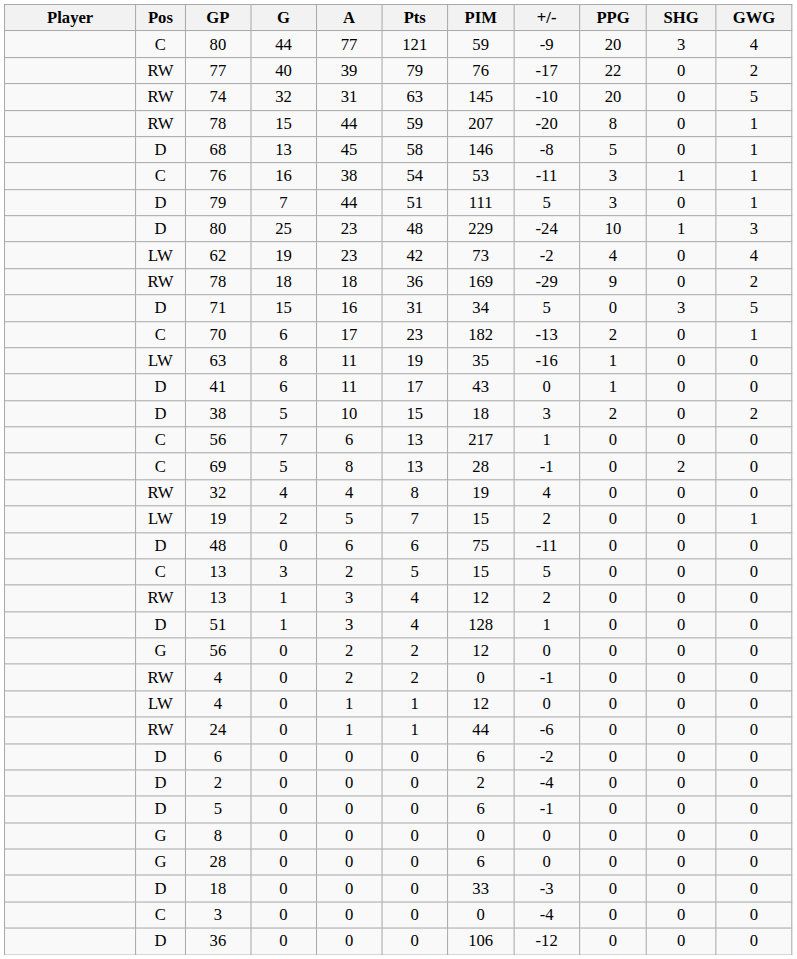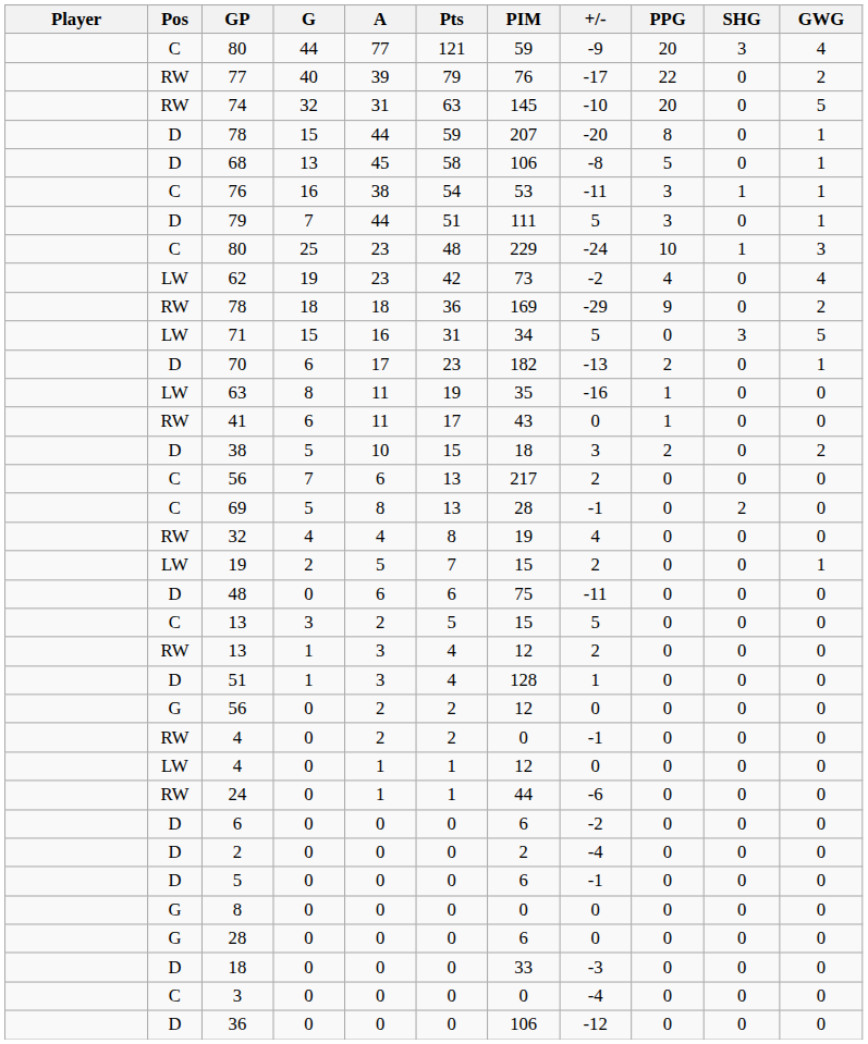78 / 15 | Pos: RW -> D
68 | PIM: 146 -> 106
80 / 25 | Pos: D -> C
71 | Pos: D -> LW
70 | Pos: C -> D
41 | Pos: D -> RW
56 / 7 | +/-: 1 -> 2
